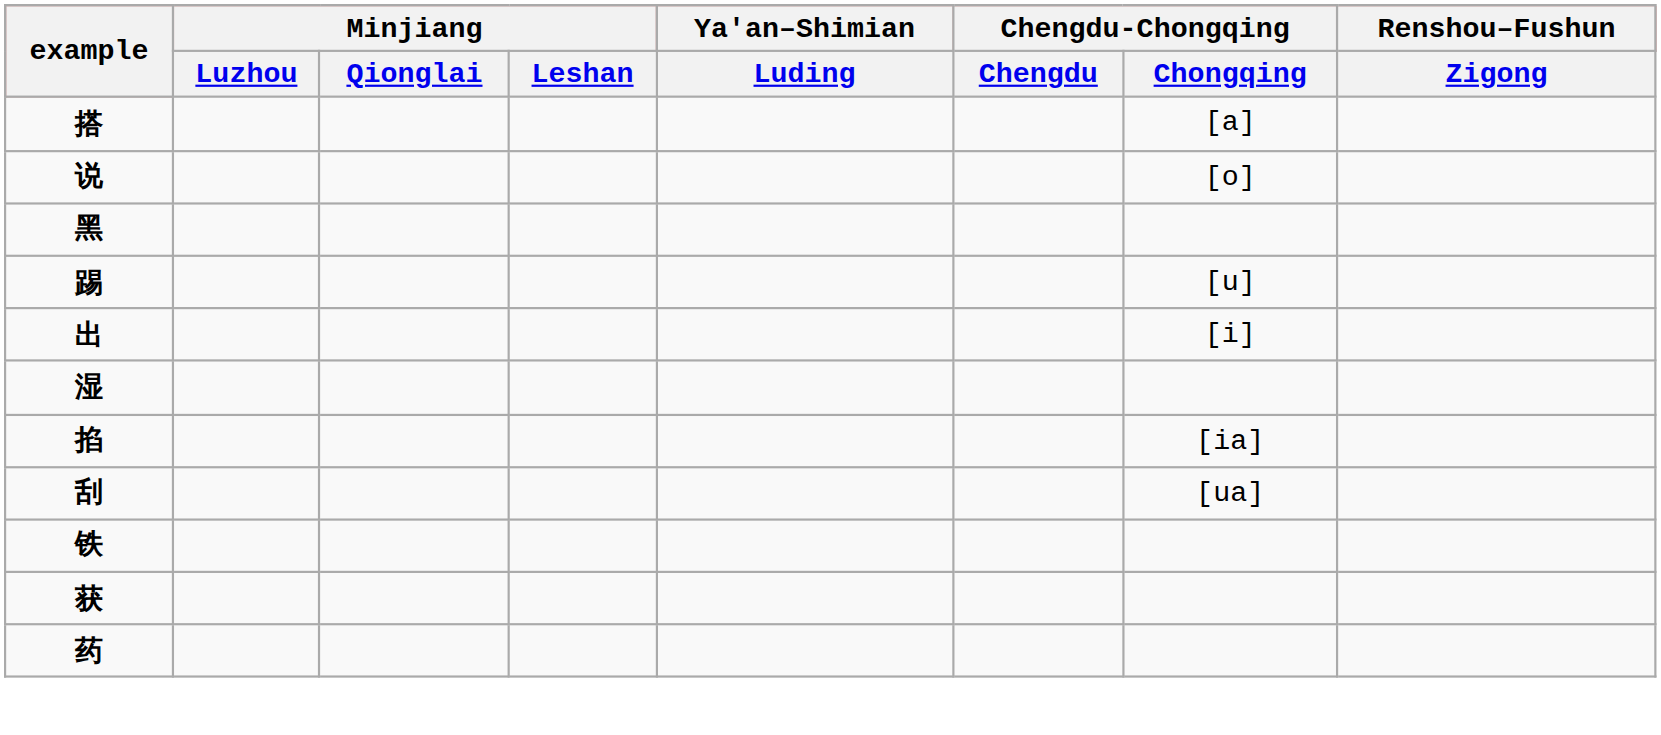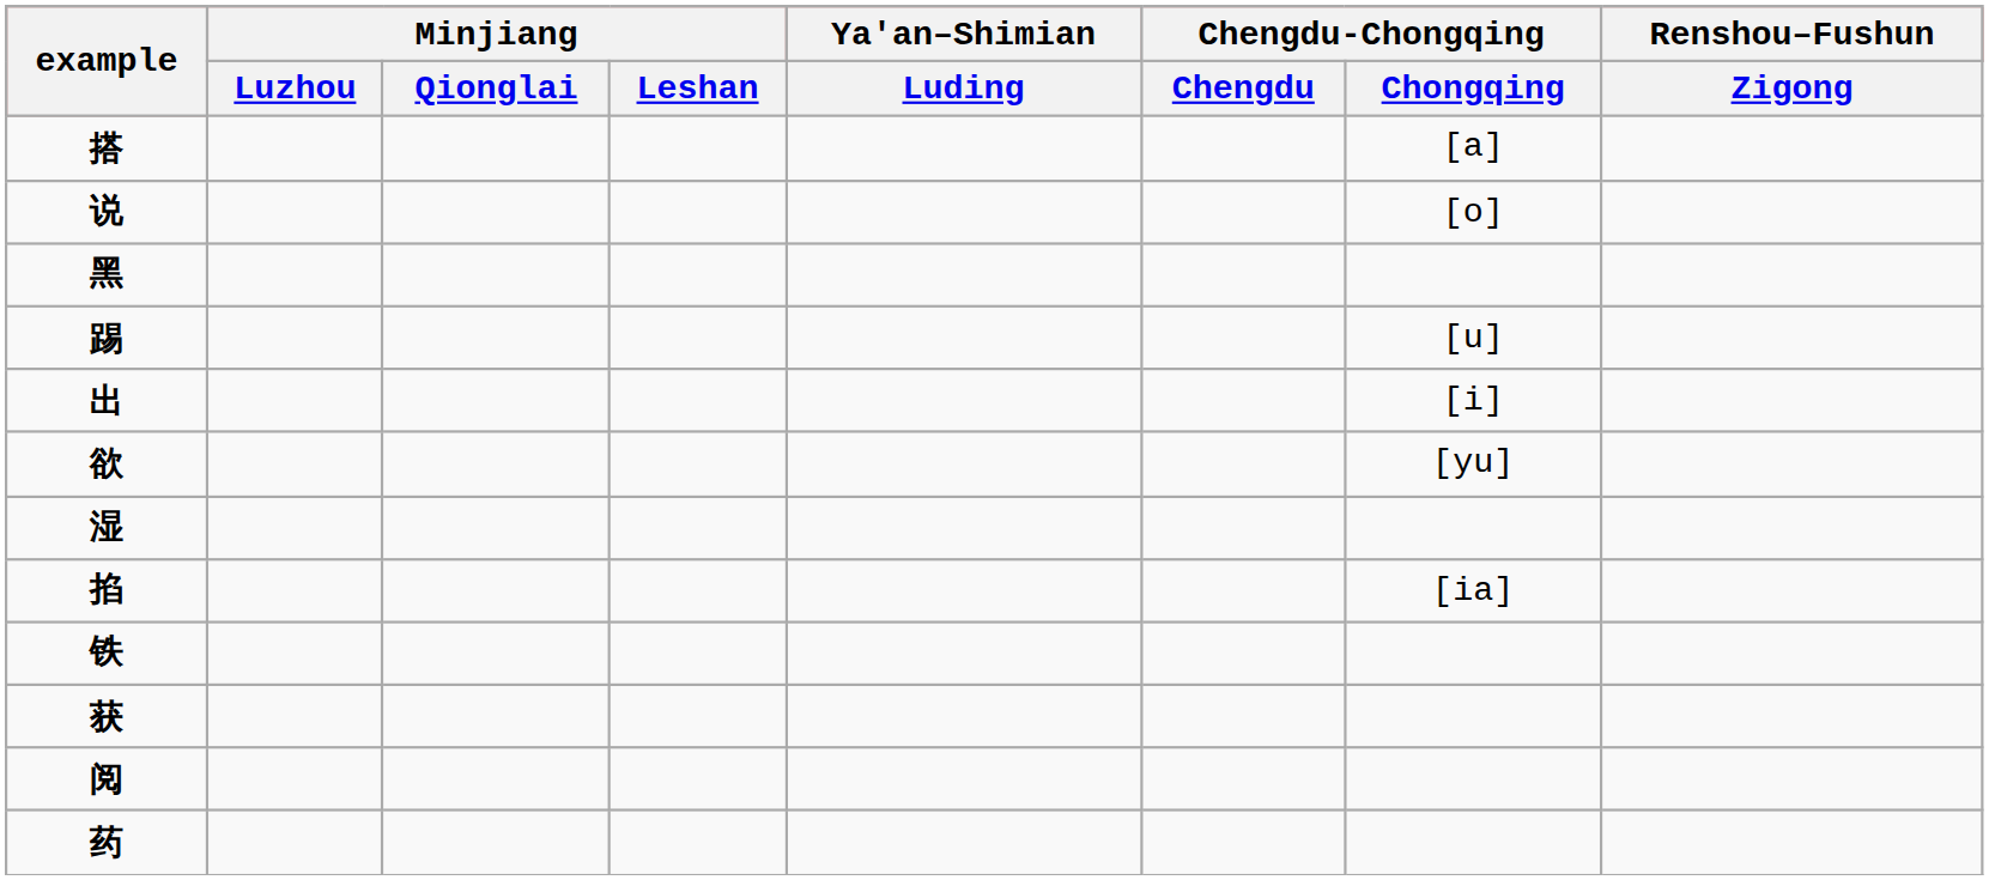+ row: 欲 | [yu]
- row: 刮 | [ua]
+ row: 阅
